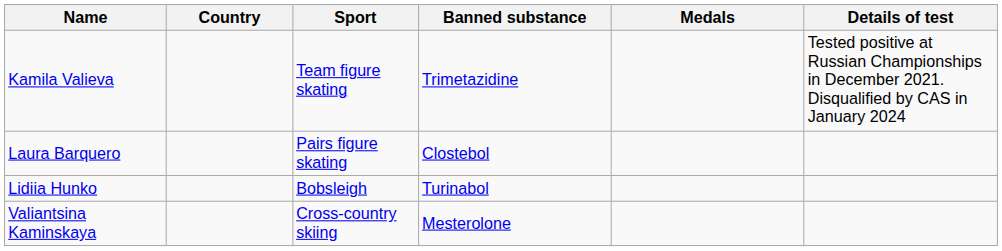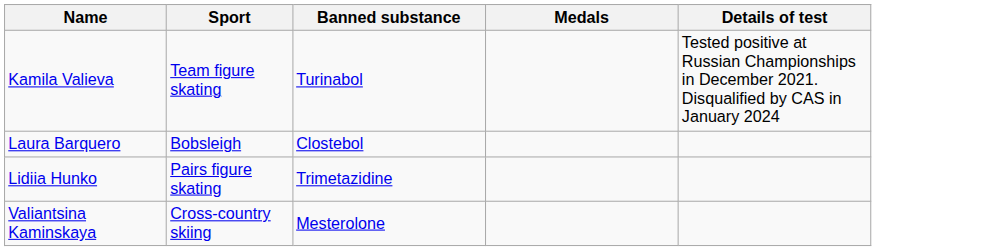- column: Country
Kamila Valieva | Banned substance: Trimetazidine -> Turinabol
Laura Barquero | Sport: Pairs figure skating -> Bobsleigh
Lidiia Hunko | Sport: Bobsleigh -> Pairs figure skating
Lidiia Hunko | Banned substance: Turinabol -> Trimetazidine
